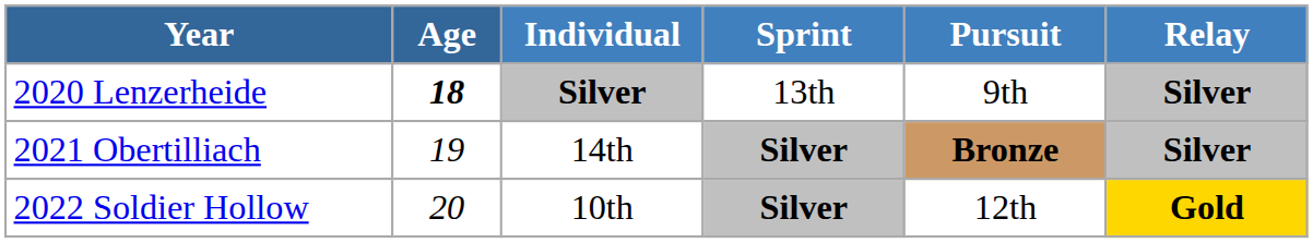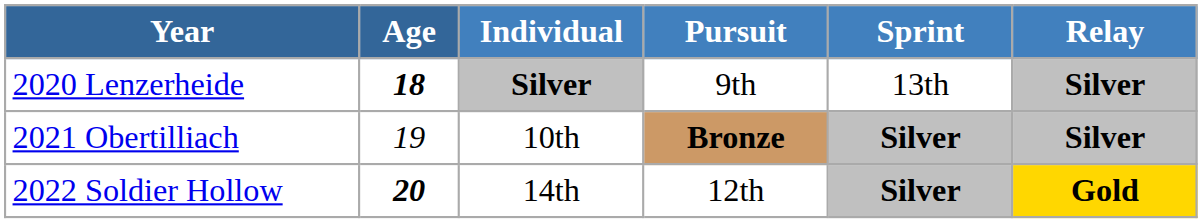columns swapped: Sprint <-> Pursuit
2021 Obertilliach | Individual: 14th -> 10th
2022 Soldier Hollow | Age: normal -> bold
2022 Soldier Hollow | Individual: 10th -> 14th
